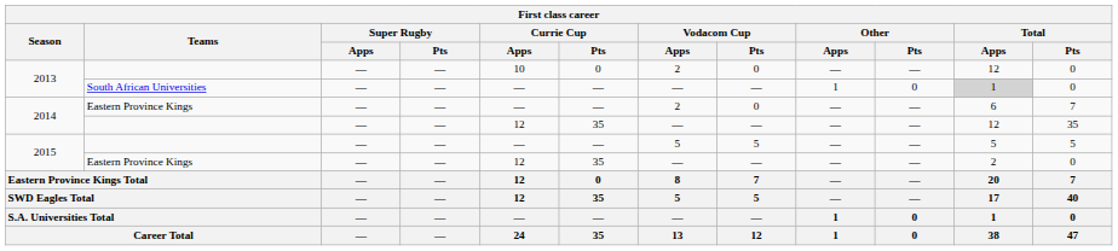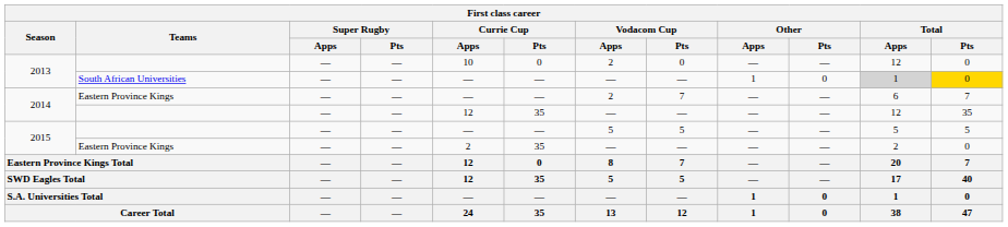2013 / South African Universities | Total / Pts: no background -> gold background
2014 / Eastern Province Kings | Vodacom Cup / Pts: 0 -> 7
2015 / Eastern Province Kings | Currie Cup / Apps: 12 -> 2
